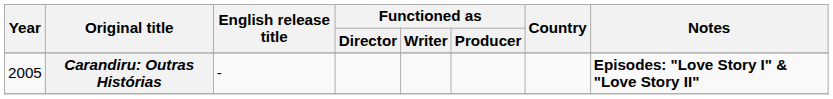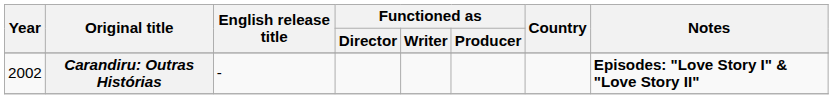Carandiru: Outras Histórias | Year: 2005 -> 2002
